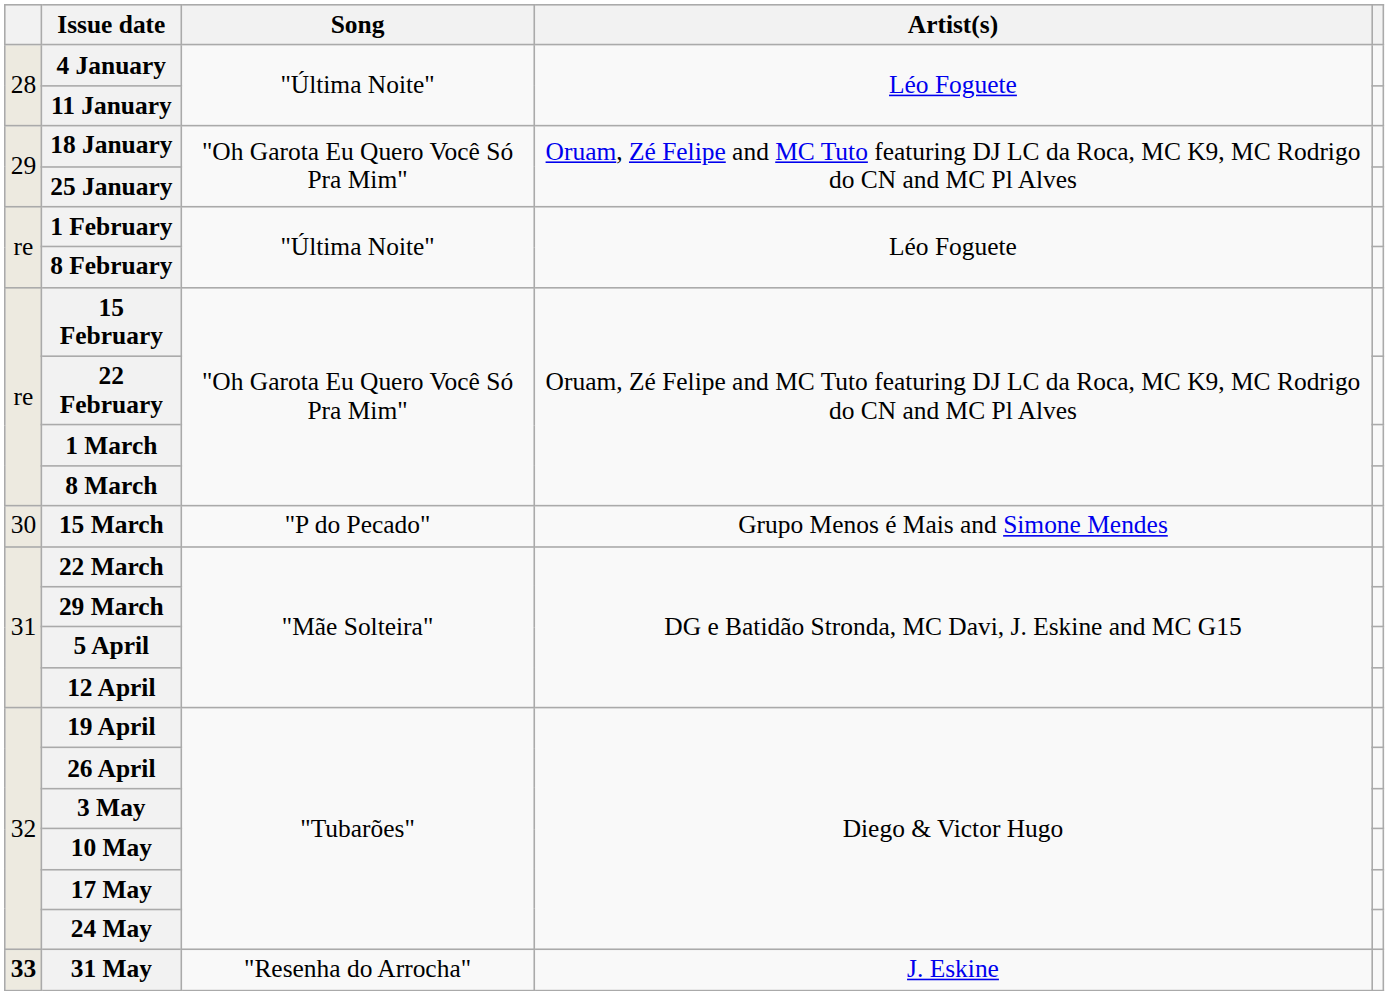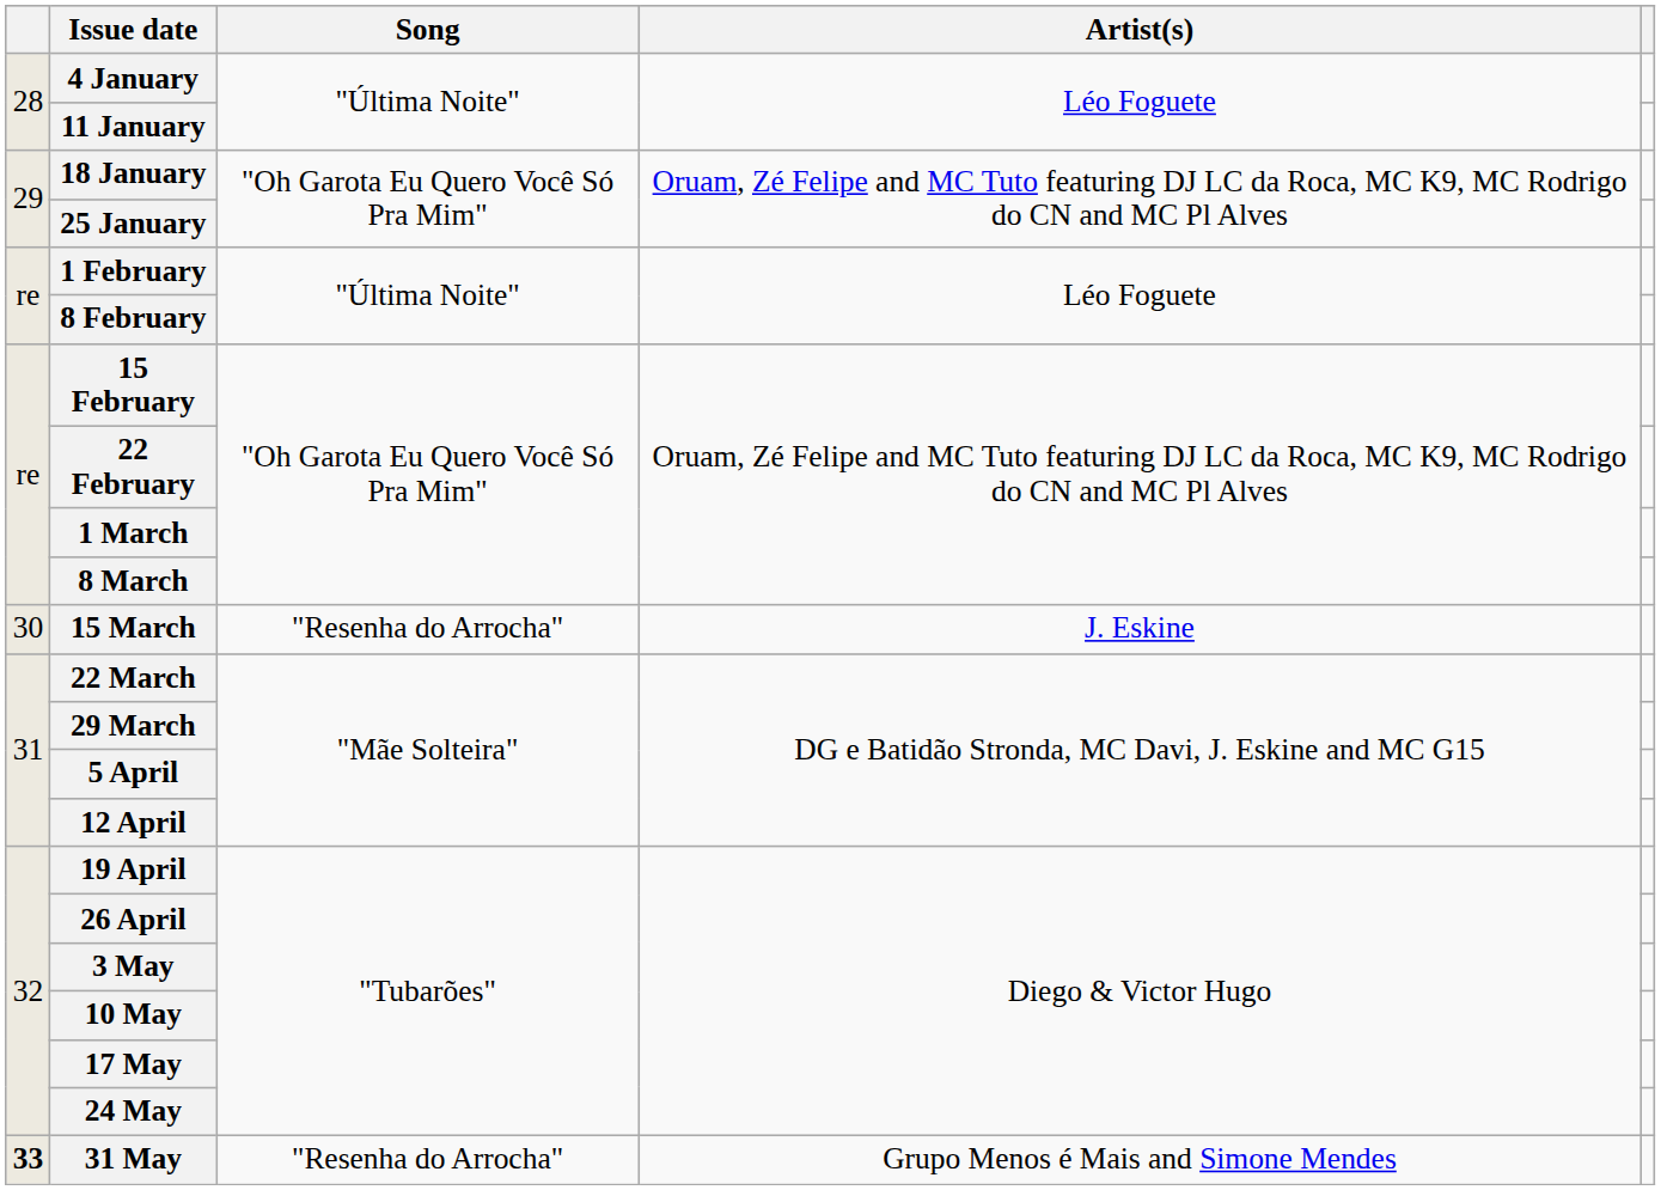15 March | Song: "P do Pecado" -> "Resenha do Arrocha"
15 March | Artist(s): Grupo Menos é Mais and Simone Mendes -> J. Eskine
31 May | Artist(s): J. Eskine -> Grupo Menos é Mais and Simone Mendes
